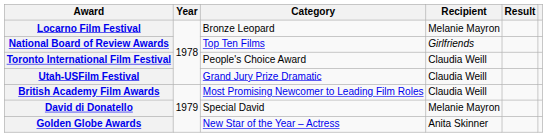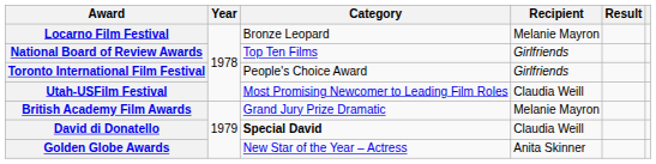Toronto International Film Festival | Recipient: Claudia Weill -> Girlfriends
Utah-USFilm Festival | Category: Grand Jury Prize Dramatic -> Most Promising Newcomer to Leading Film Roles
British Academy Film Awards | Category: Most Promising Newcomer to Leading Film Roles -> Grand Jury Prize Dramatic
British Academy Film Awards | Recipient: Claudia Weill -> Melanie Mayron
David di Donatello | Category: normal -> bold
David di Donatello | Recipient: Melanie Mayron -> Claudia Weill
